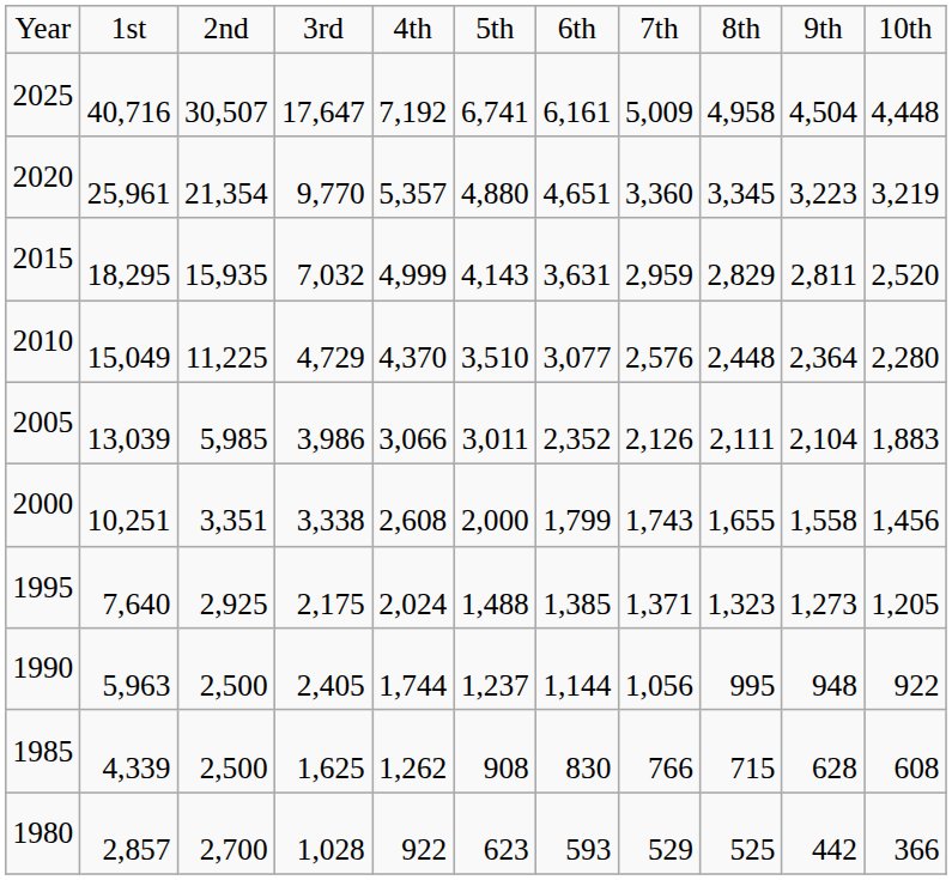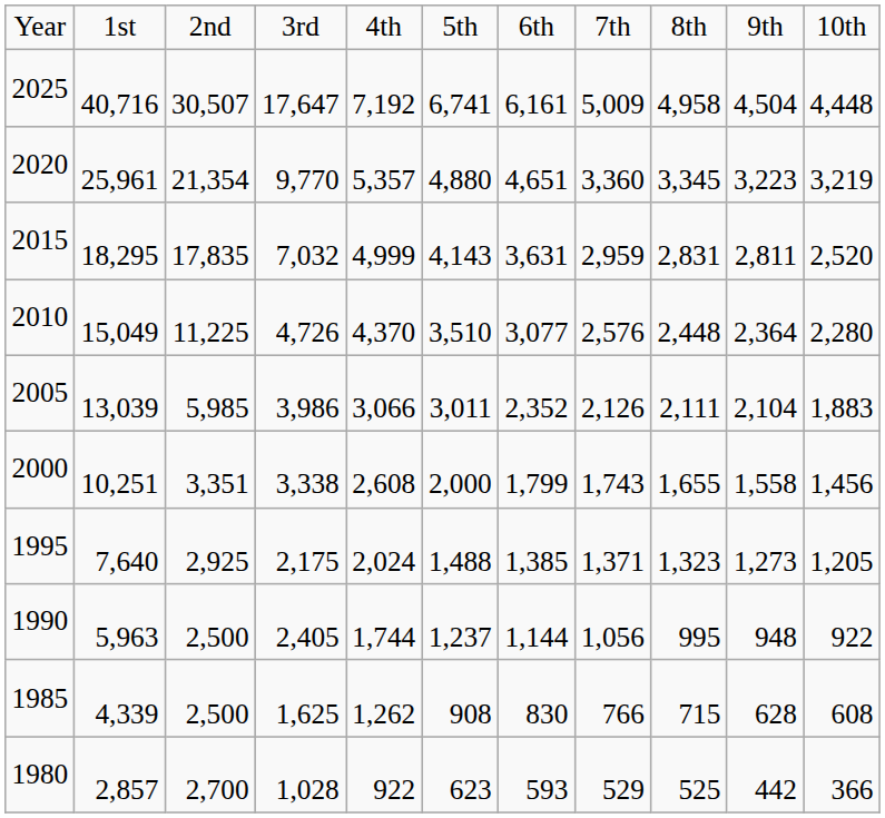2015 | column 3: 15,935 -> 17,835
2015 | column 9: 2,829 -> 2,831
2010 | column 4: 4,729 -> 4,726
